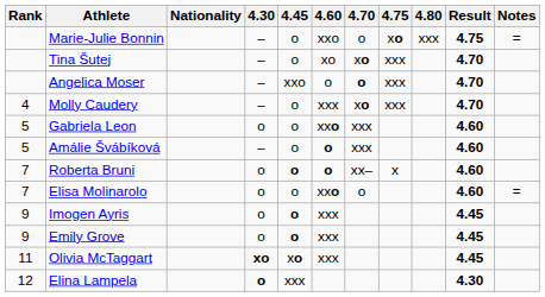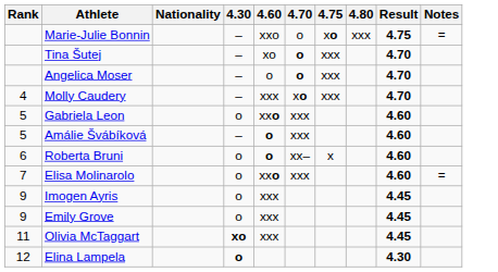- column: 4.45 | o | o | xxo | o | o | o | o | o | o | o | xo | xxx
Tina Šutej | 4.70: xo -> o
Roberta Bruni | Rank: 7 -> 6
Elisa Molinarolo | 4.70: o -> xxx
